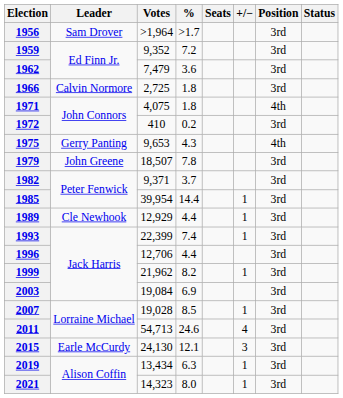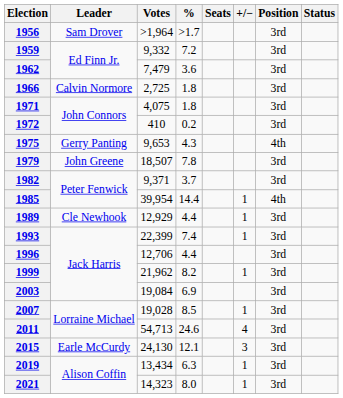1959 | Votes: 9,352 -> 9,332
1971 | Position: 4th -> 3rd
1985 | Position: 3rd -> 4th
